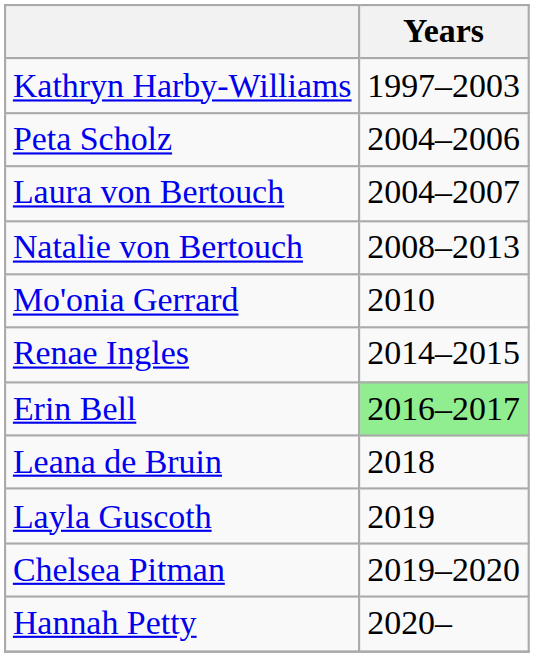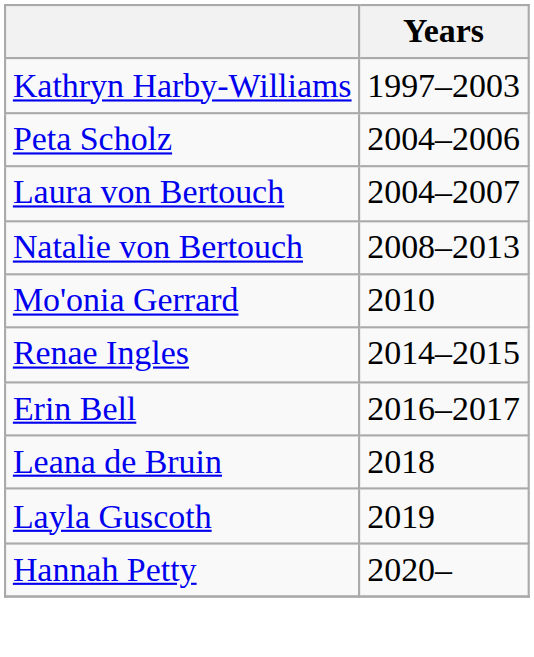Erin Bell | Years: lightgreen background -> no background
- row: Chelsea Pitman | 2019–2020
